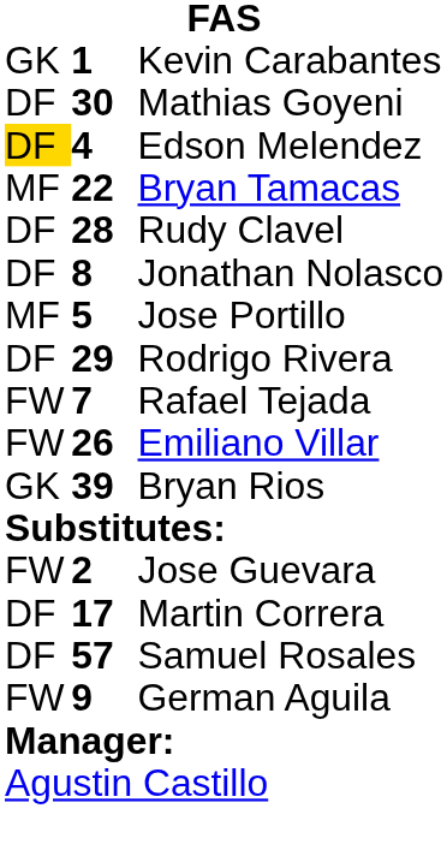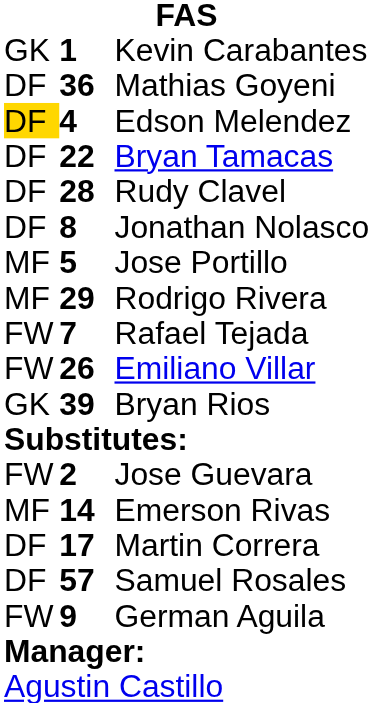Mathias Goyeni | column 2: 30 -> 36
Bryan Tamacas | column 1: MF -> DF
Rodrigo Rivera | column 1: DF -> MF
+ row: MF | 14 | Emerson Rivas
